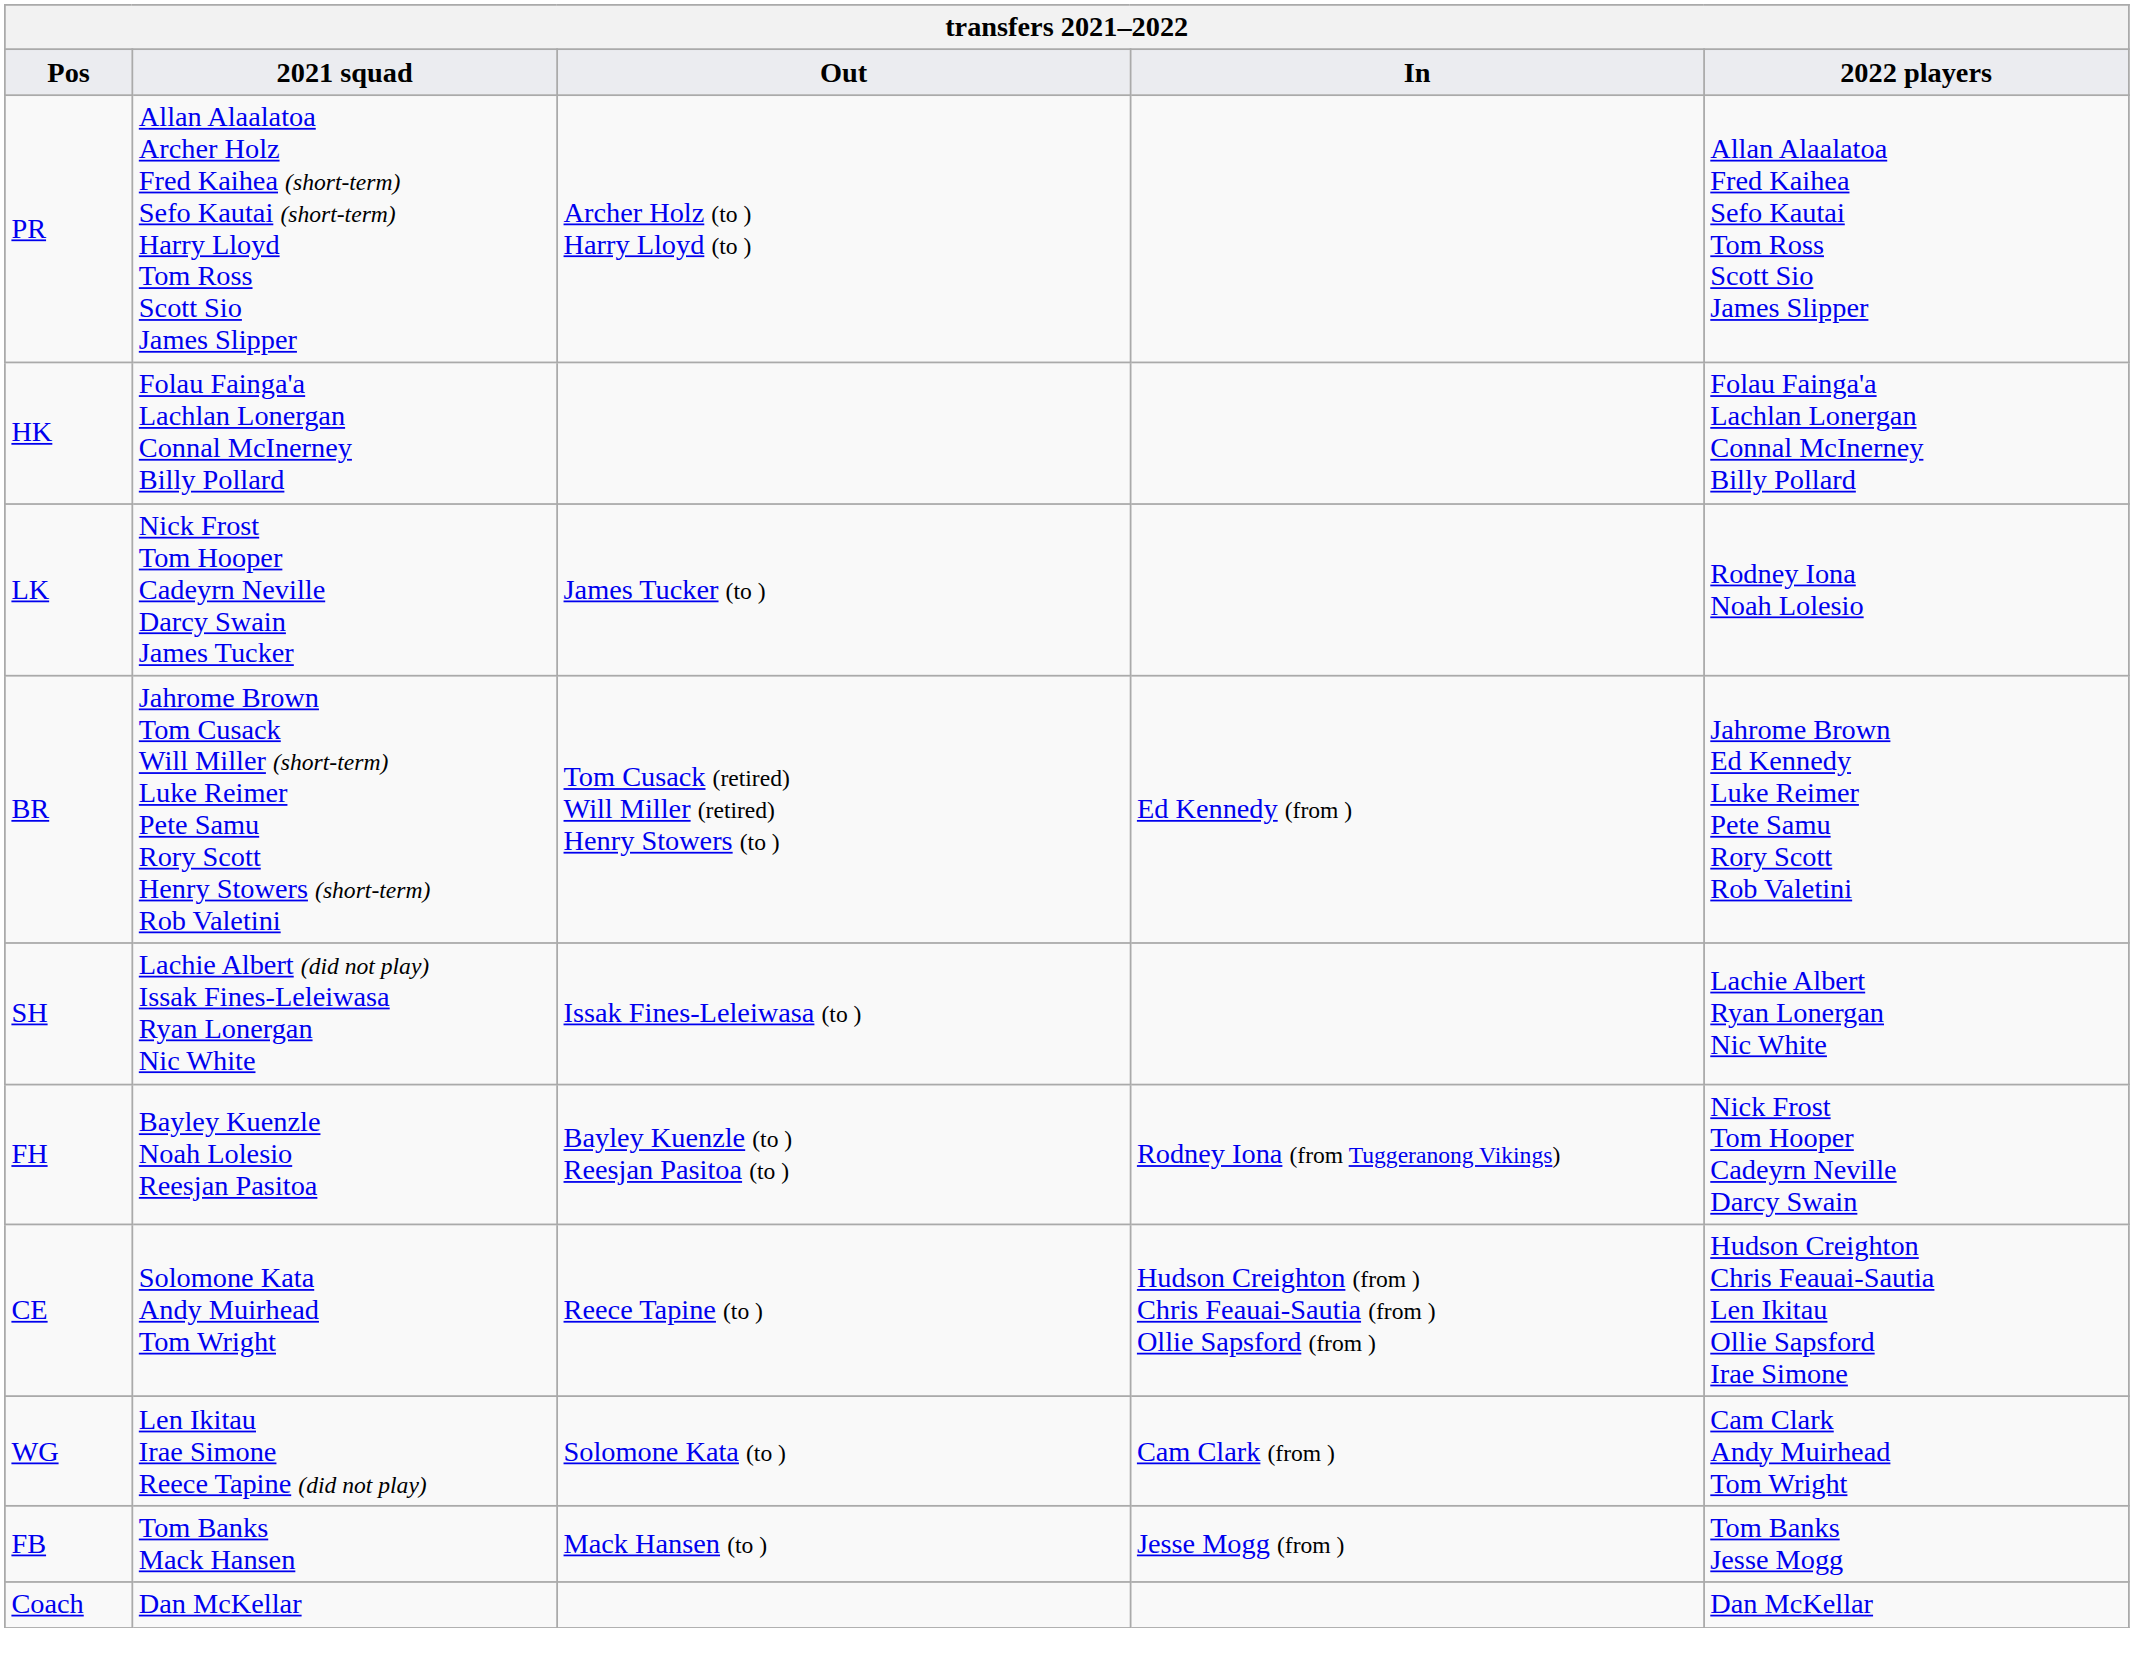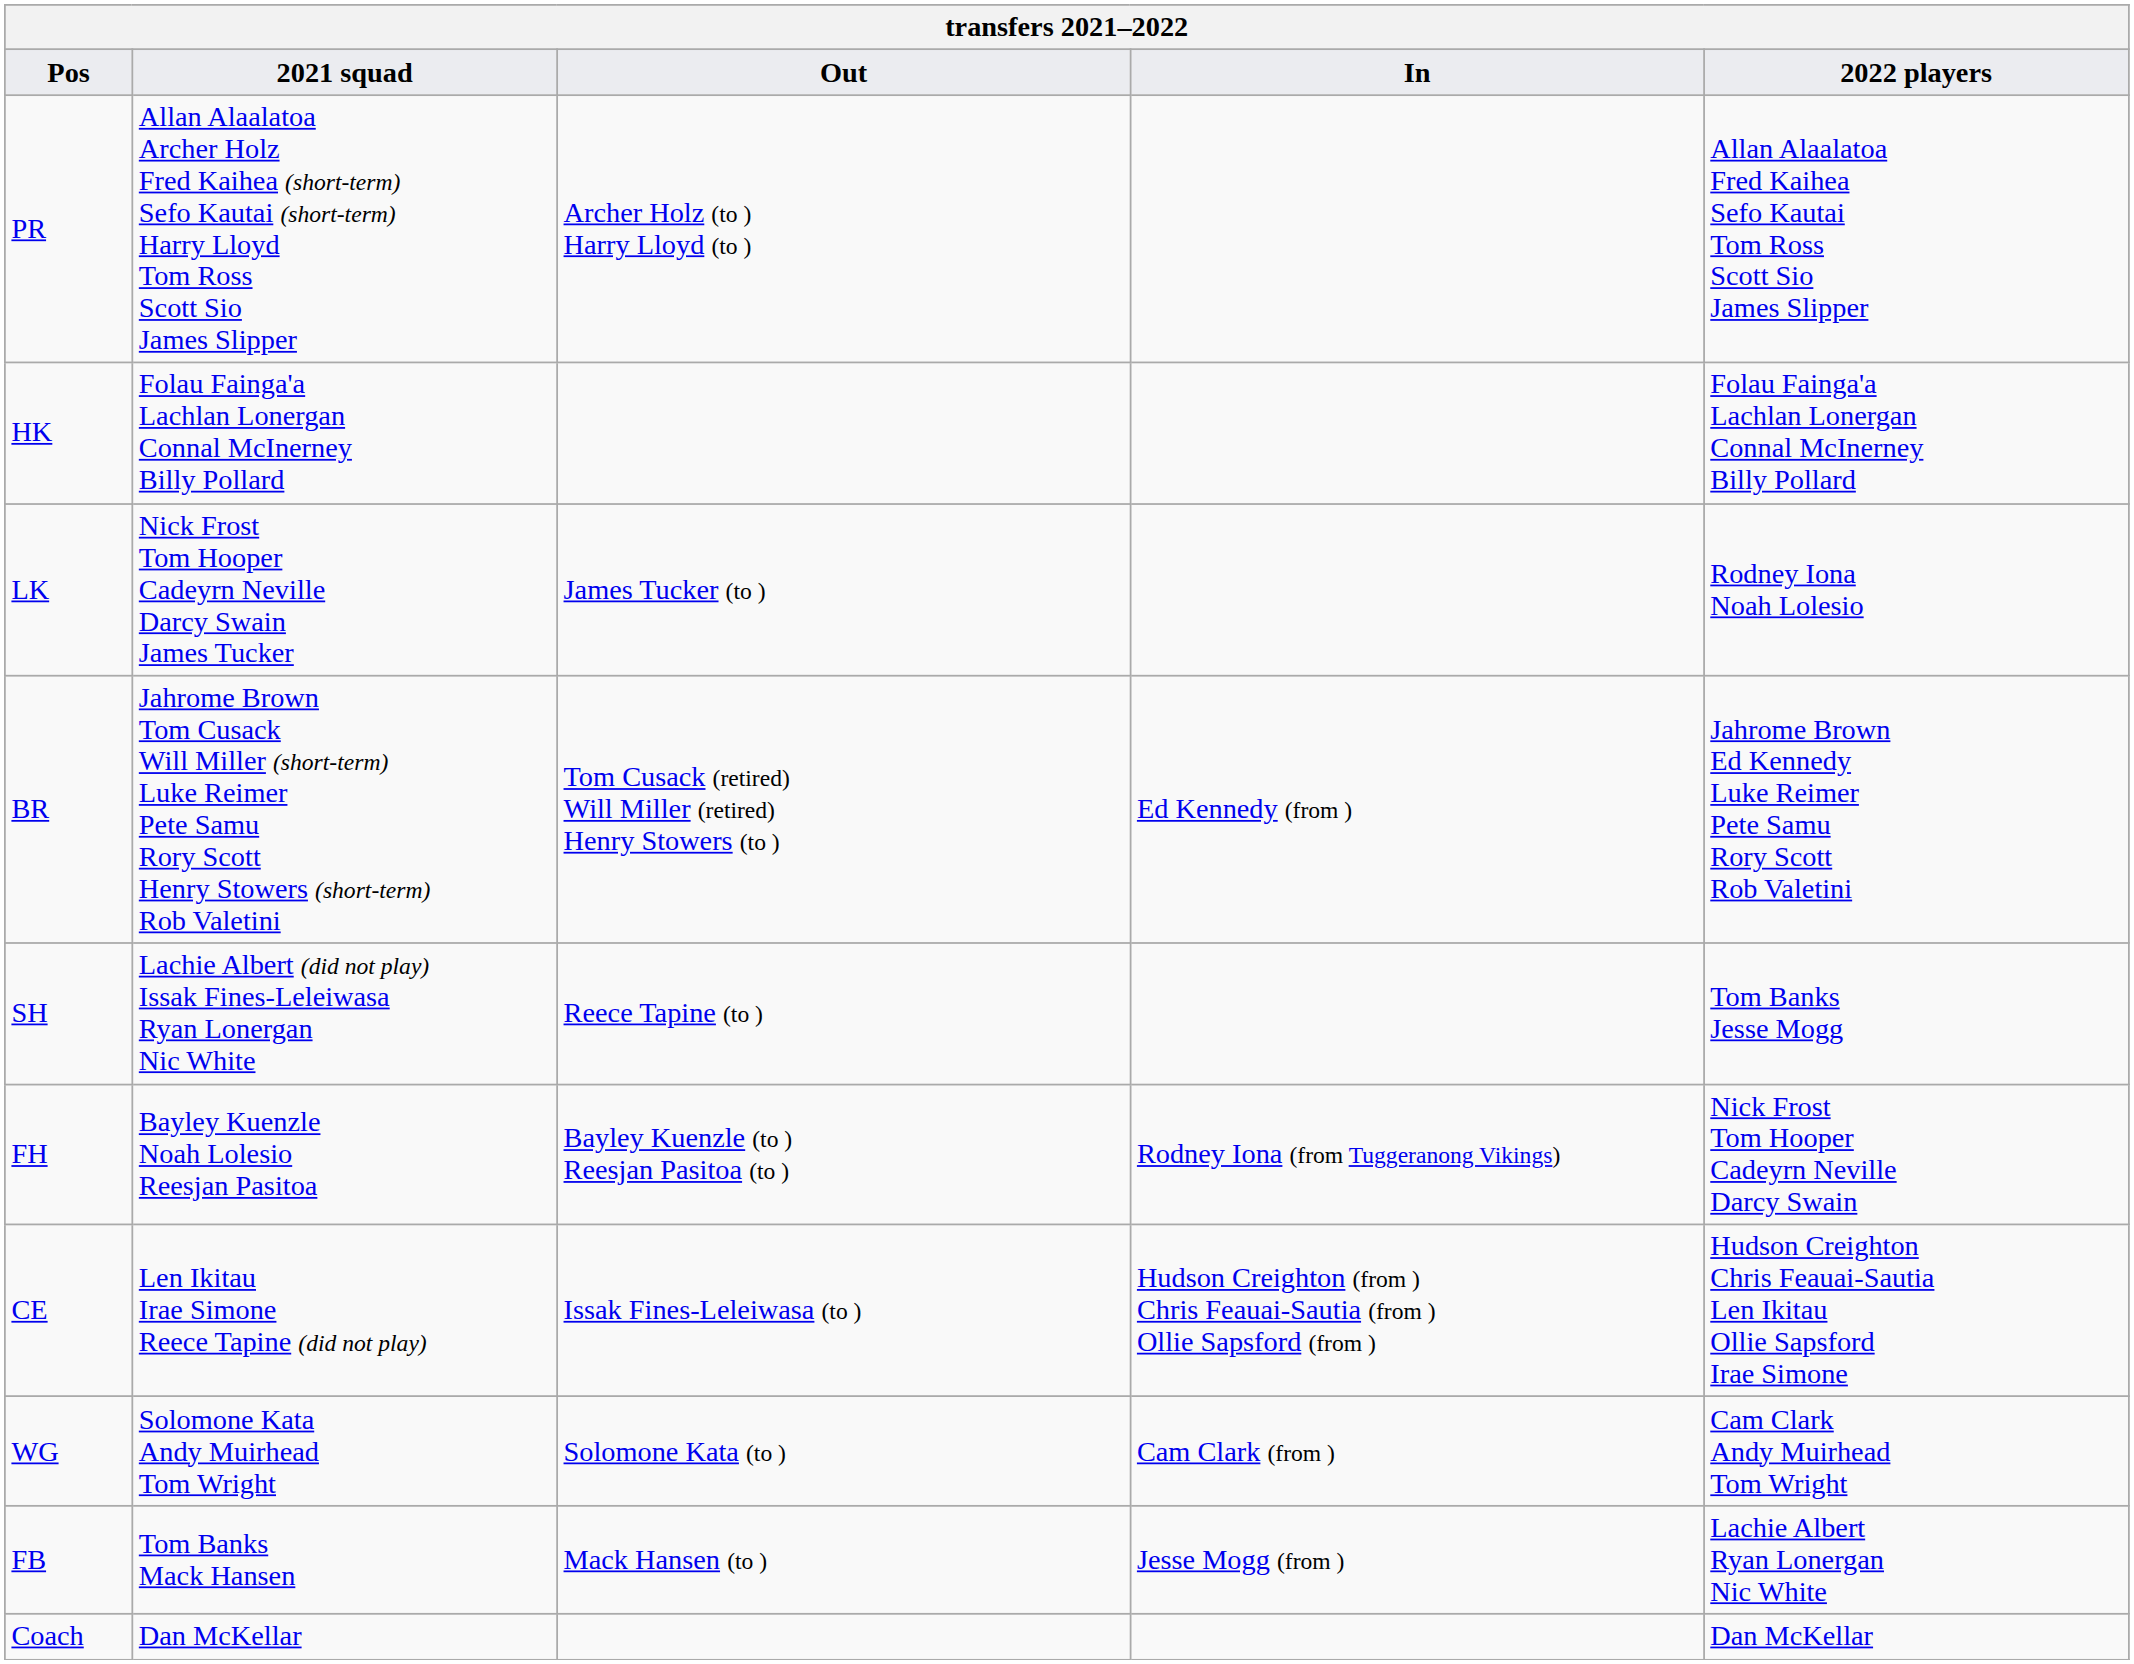SH | Out: Issak Fines-Leleiwasa (to ) -> Reece Tapine (to )
SH | 2022 players: Lachie Albert Ryan Lonergan Nic White -> Tom Banks Jesse Mogg
CE | 2021 squad: Solomone Kata Andy Muirhead Tom Wright -> Len Ikitau Irae Simone Reece Tapine (did not play)
CE | Out: Reece Tapine (to ) -> Issak Fines-Leleiwasa (to )
WG | 2021 squad: Len Ikitau Irae Simone Reece Tapine (did not play) -> Solomone Kata Andy Muirhead Tom Wright
FB | 2022 players: Tom Banks Jesse Mogg -> Lachie Albert Ryan Lonergan Nic White
